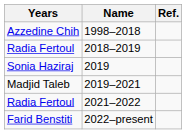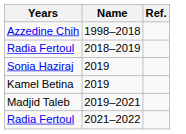+ row: Kamel Betina | 2019
- row: Farid Benstiti | 2022–present
